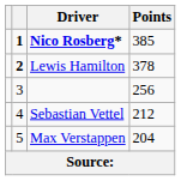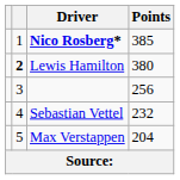Nico Rosberg* | column 2: bold -> normal
Lewis Hamilton | Points: 378 -> 380
Sebastian Vettel | Points: 212 -> 232
